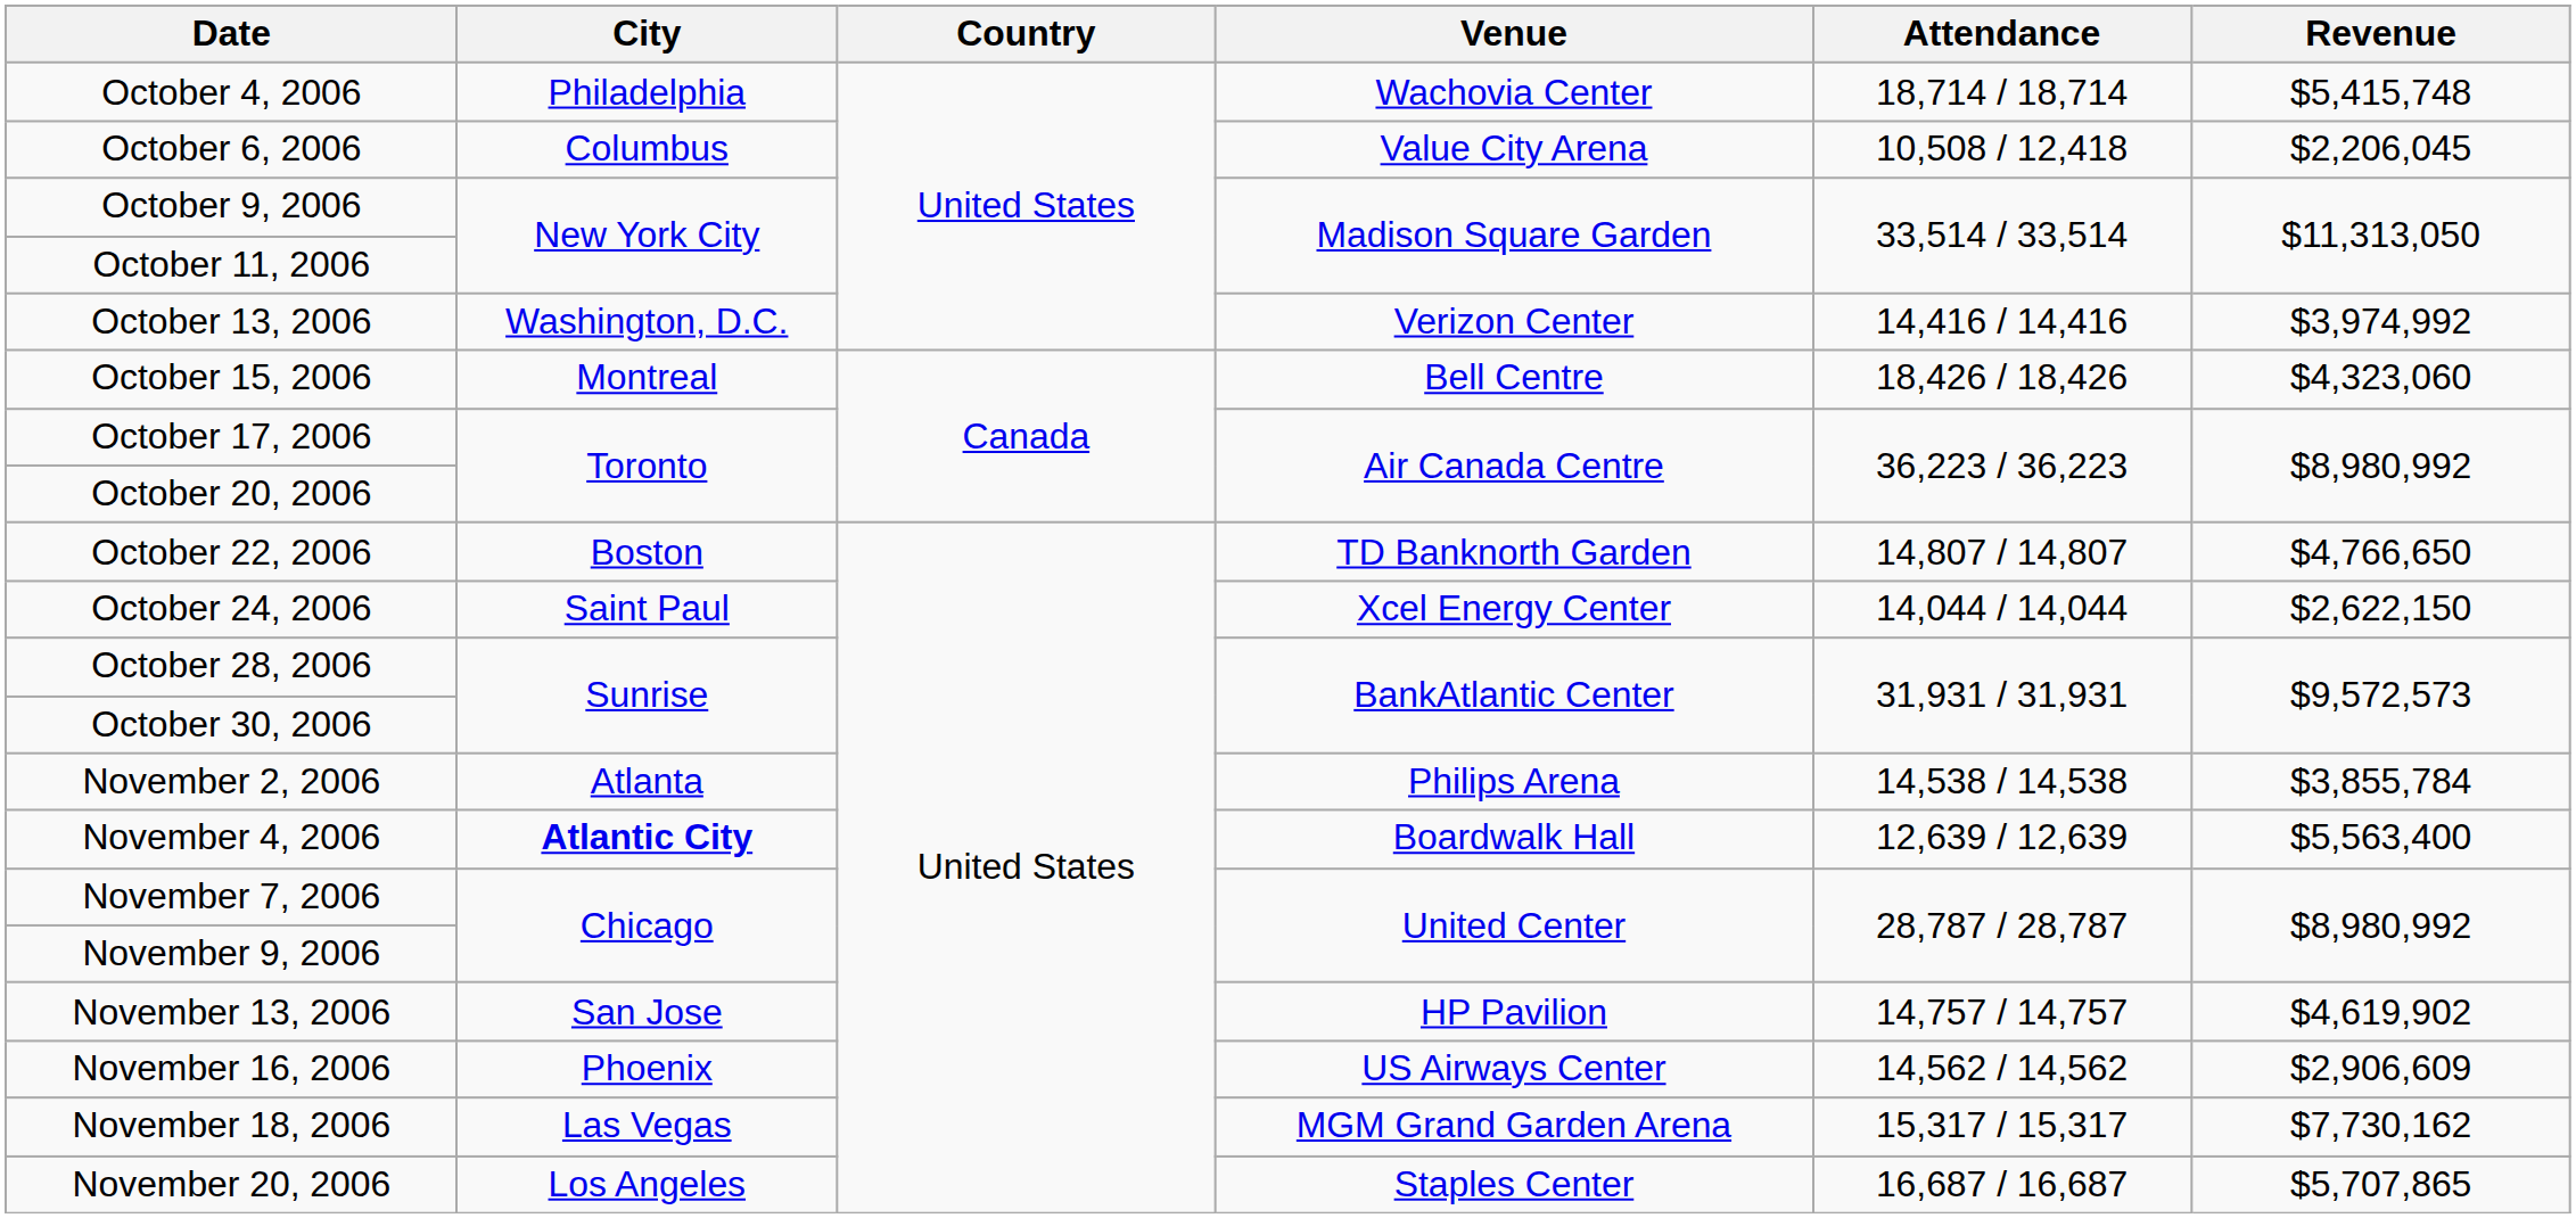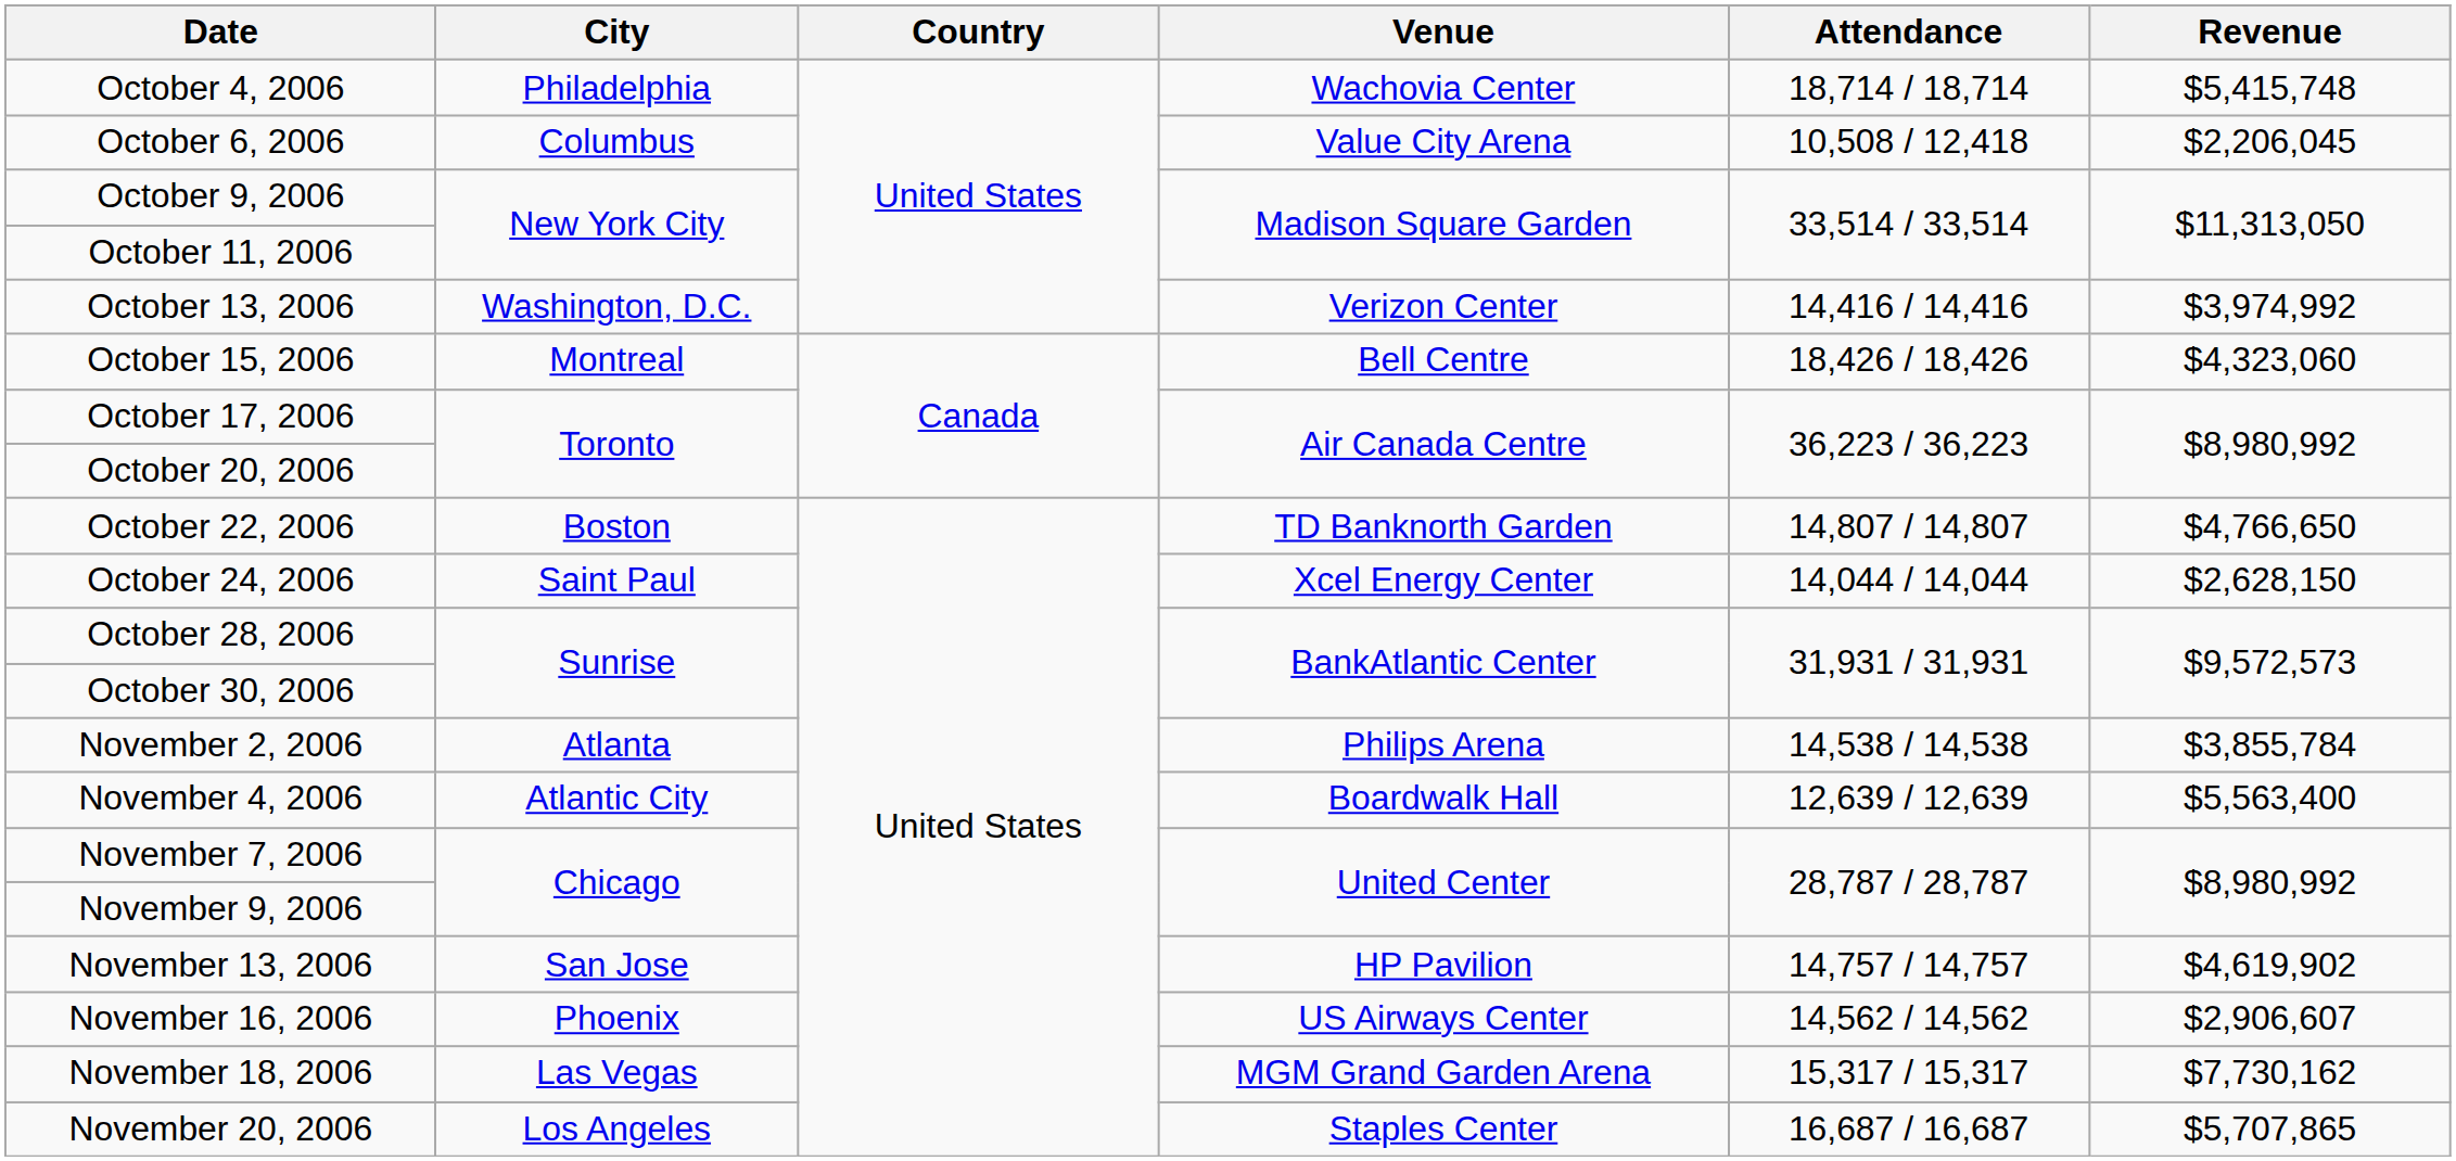October 24, 2006 | Revenue: $2,622,150 -> $2,628,150
November 4, 2006 | City: bold -> normal
November 16, 2006 | Revenue: $2,906,609 -> $2,906,607
